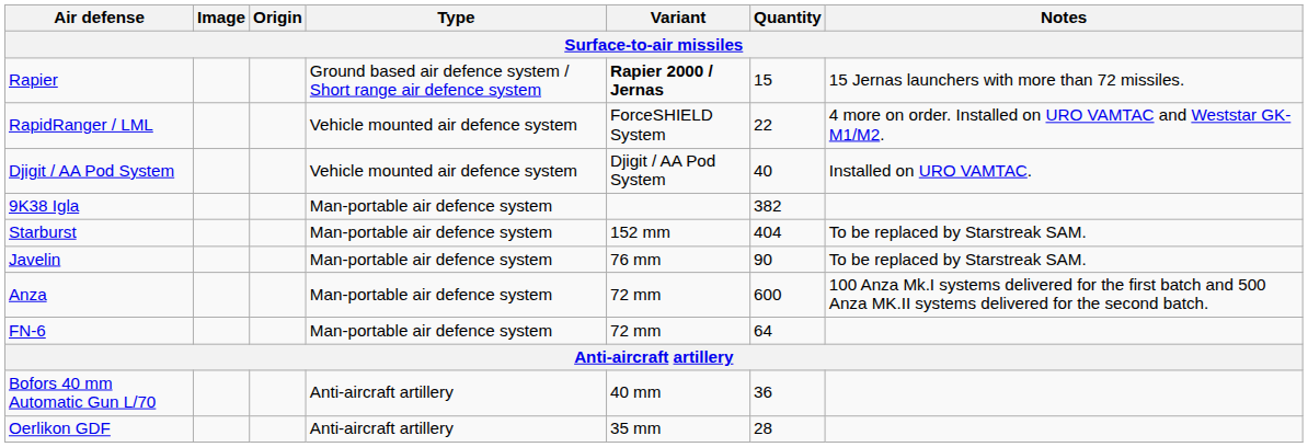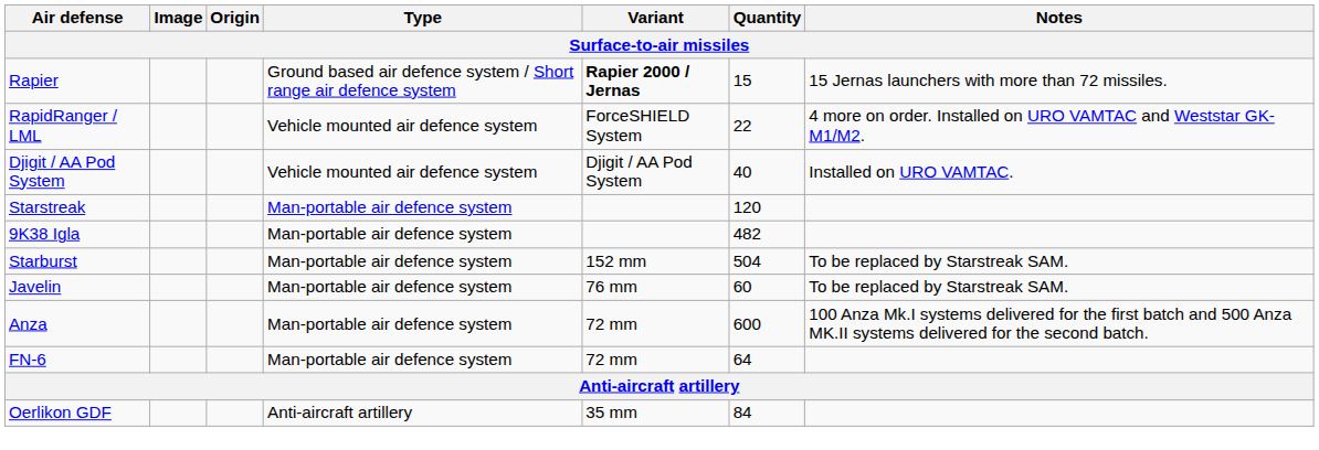+ row: Starstreak | Man-portable air defence system | 120
9K38 Igla | Quantity: 382 -> 482
Starburst | Quantity: 404 -> 504
Javelin | Quantity: 90 -> 60
- row: Bofors 40 mm Automatic Gun L/70 | Anti-aircraft artillery | 40 mm | 36
Oerlikon GDF | Quantity: 28 -> 84
